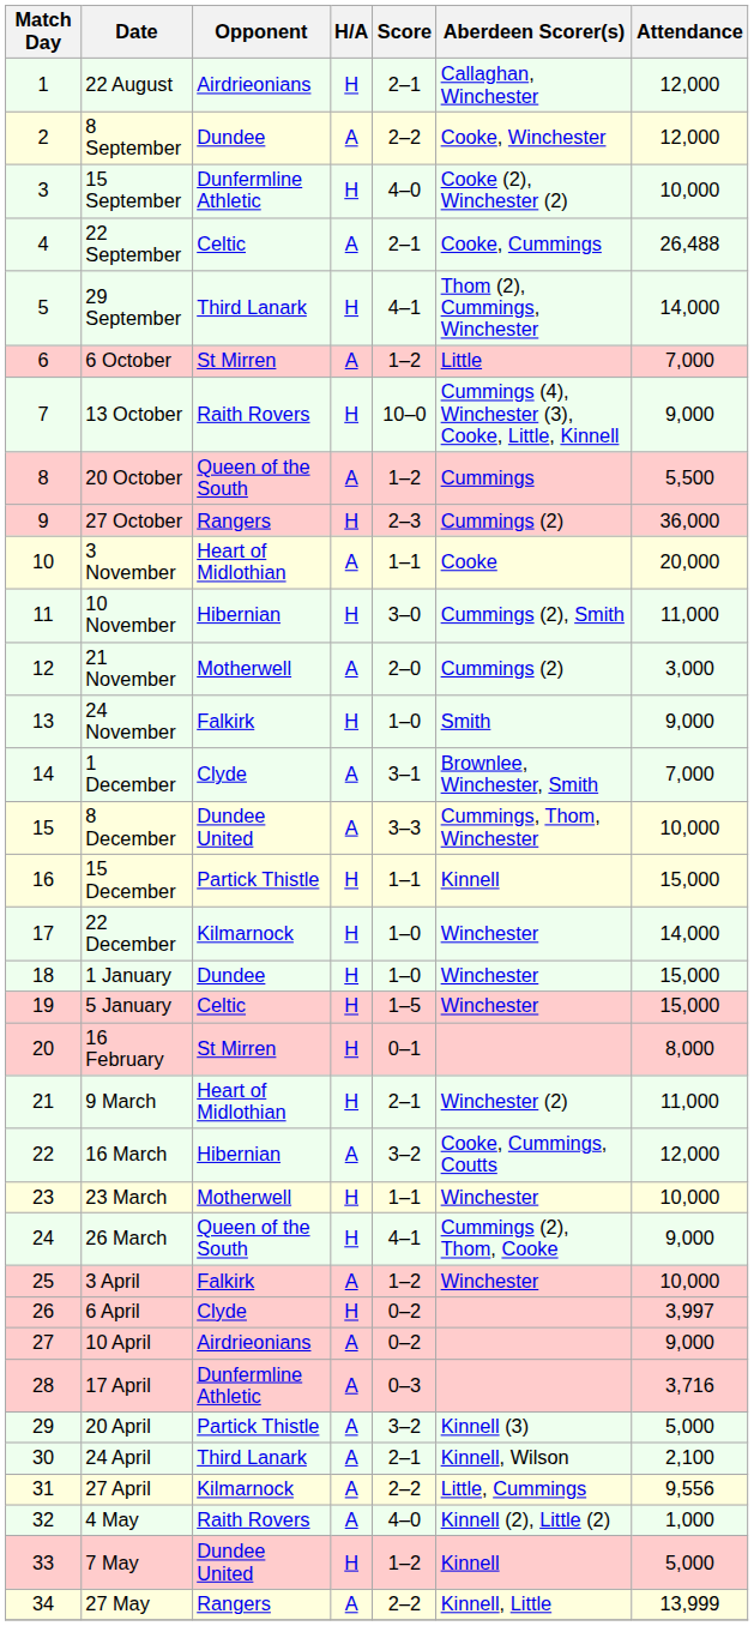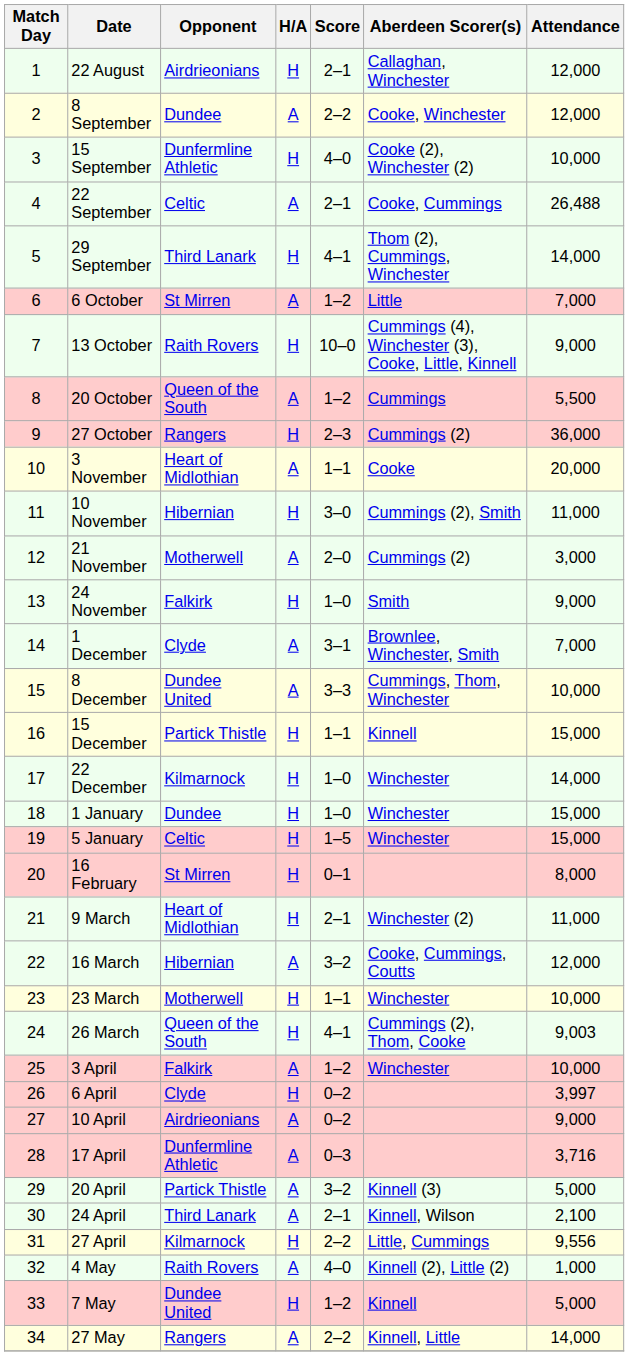26 March | Attendance: 9,000 -> 9,003
27 April | H/A: A -> H
27 May | Attendance: 13,999 -> 14,000
